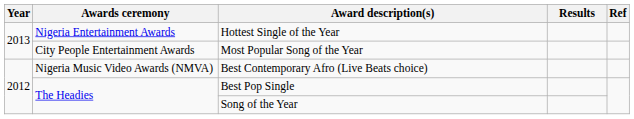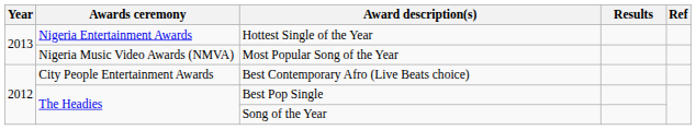Most Popular Song of the Year | Awards ceremony: City People Entertainment Awards -> Nigeria Music Video Awards (NMVA)
Best Contemporary Afro (Live Beats choice) | Awards ceremony: Nigeria Music Video Awards (NMVA) -> City People Entertainment Awards
